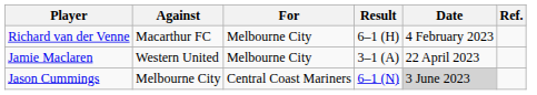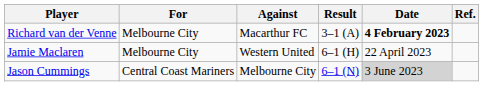columns swapped: For <-> Against
Richard van der Venne | Result: 6–1 (H) -> 3–1 (A)
Richard van der Venne | Date: normal -> bold
Jamie Maclaren | Result: 3–1 (A) -> 6–1 (H)
